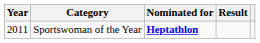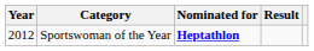Sportswoman of the Year | Year: 2011 -> 2012
